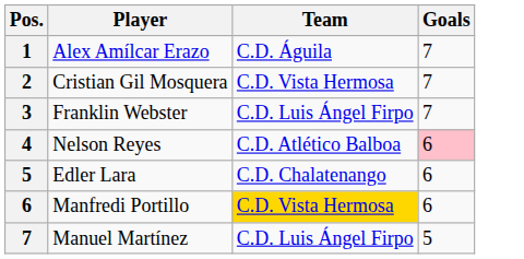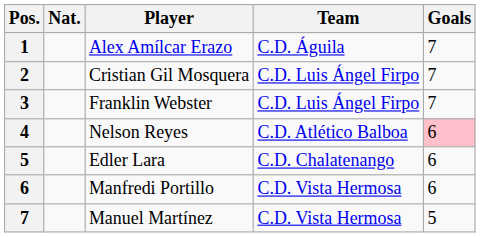+ column: Nat.
Cristian Gil Mosquera | Team: C.D. Vista Hermosa -> C.D. Luis Ángel Firpo
Manfredi Portillo | Team: gold background -> no background
Manuel Martínez | Team: C.D. Luis Ángel Firpo -> C.D. Vista Hermosa
